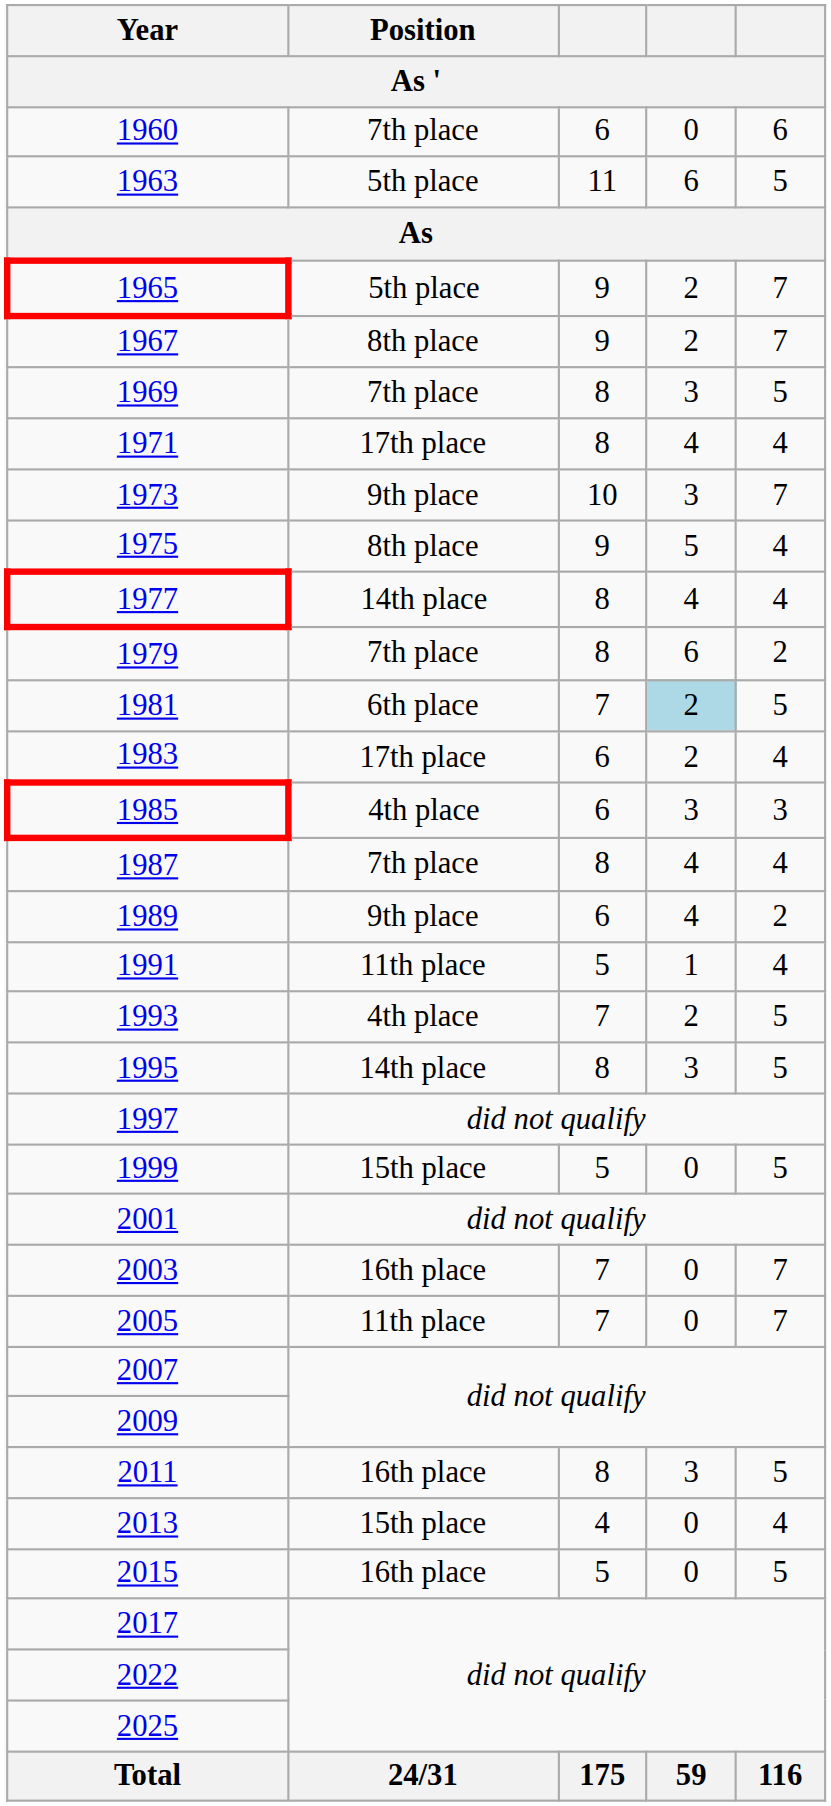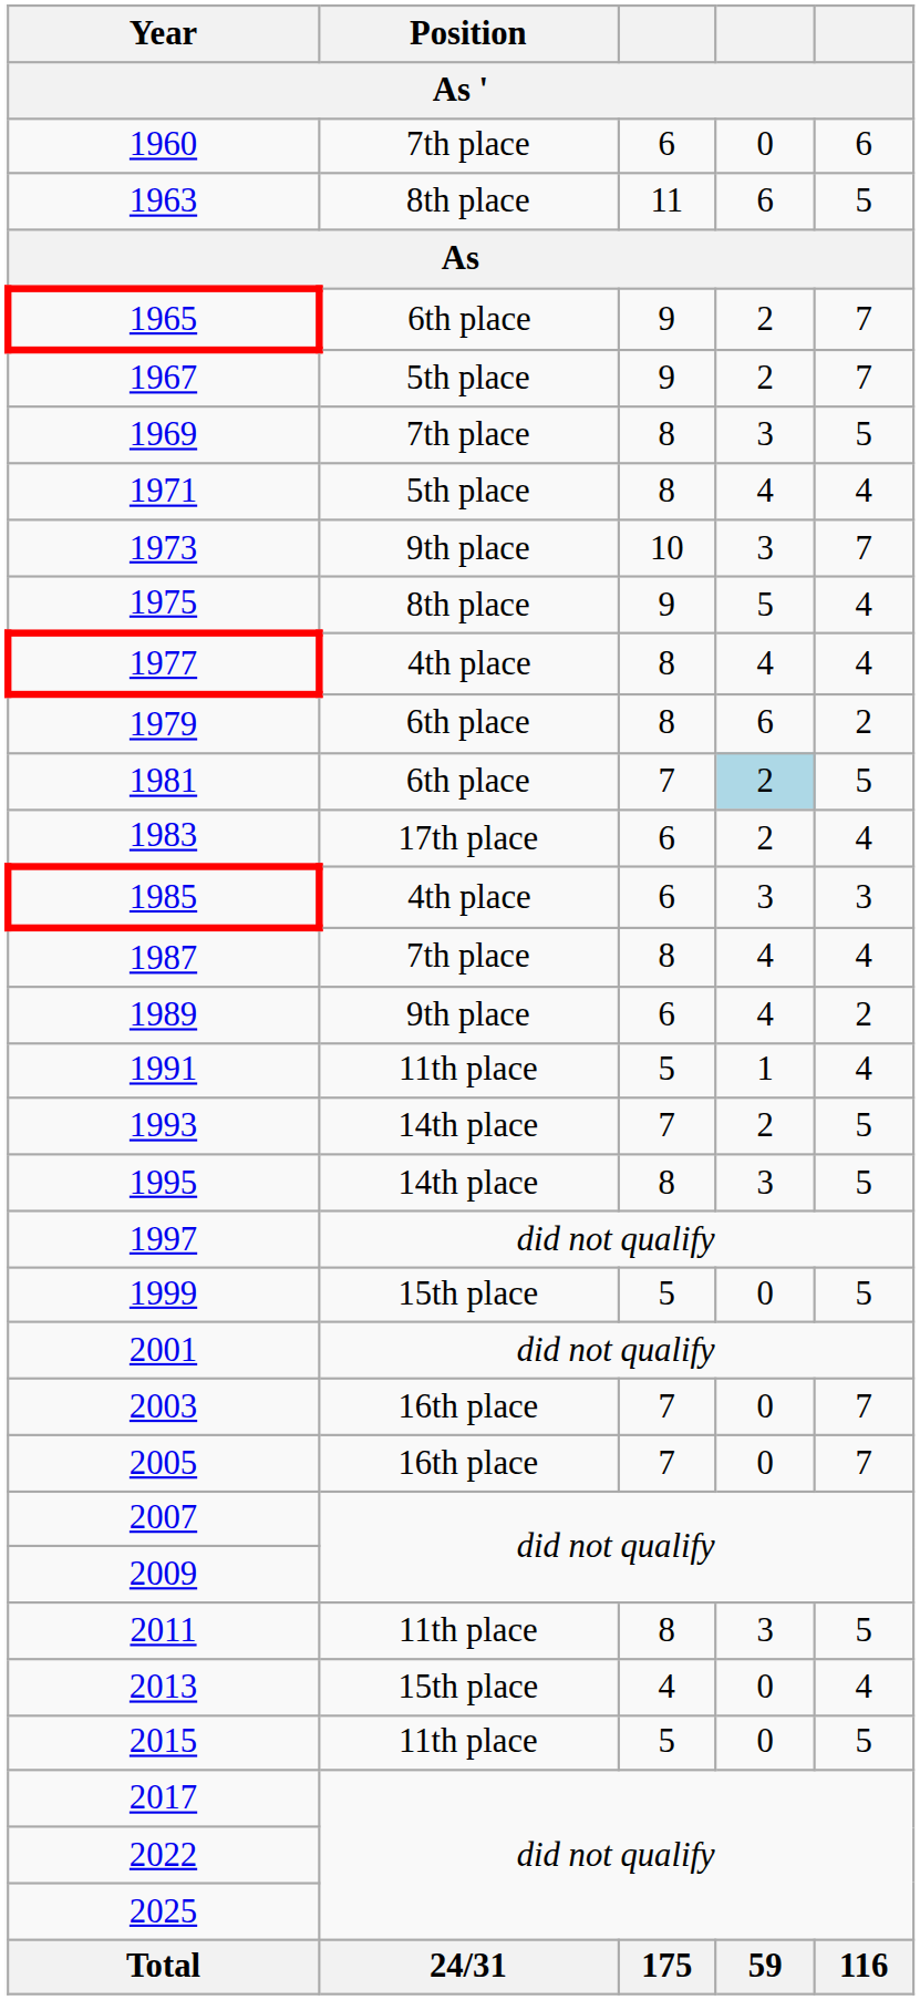1963 | Position: 5th place -> 8th place
1965 | Position: 5th place -> 6th place
1967 | Position: 8th place -> 5th place
1971 | Position: 17th place -> 5th place
1977 | Position: 14th place -> 4th place
1979 | Position: 7th place -> 6th place
1993 | Position: 4th place -> 14th place
2005 | Position: 11th place -> 16th place
2011 | Position: 16th place -> 11th place
2015 | Position: 16th place -> 11th place
